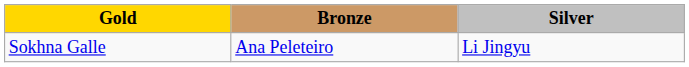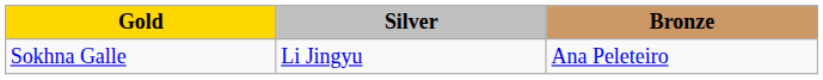columns swapped: Silver <-> Bronze
